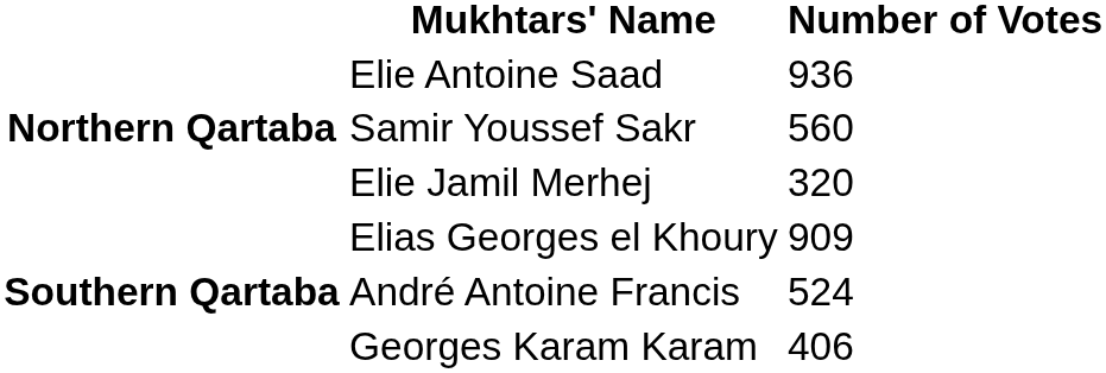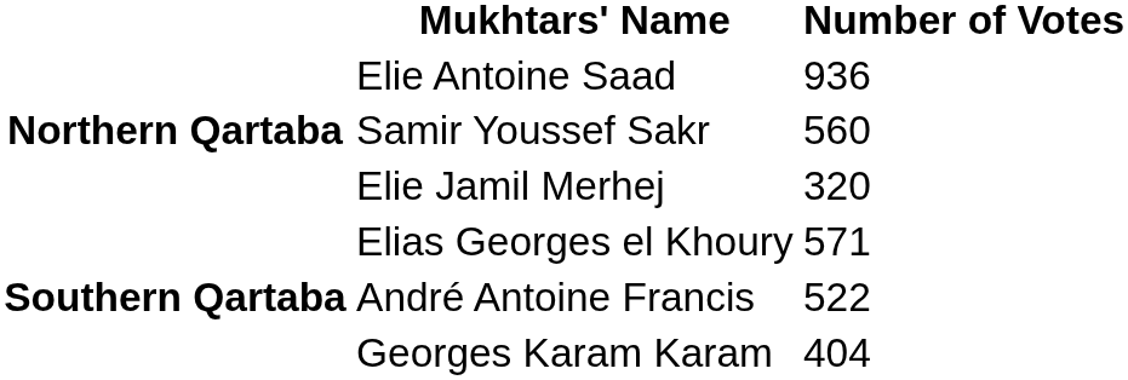Elias Georges el Khoury | Number of Votes: 909 -> 571
André Antoine Francis | Number of Votes: 524 -> 522
Georges Karam Karam | Number of Votes: 406 -> 404
